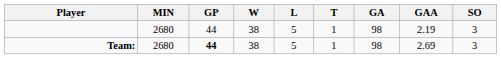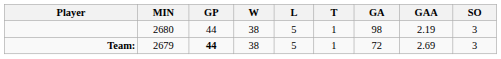Team: | MIN: 2680 -> 2679
Team: | GA: 98 -> 72
